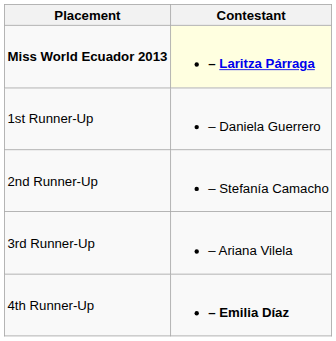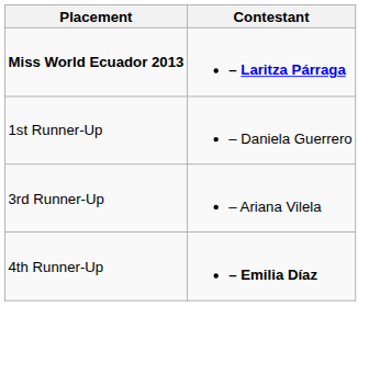Miss World Ecuador 2013 | Contestant: lightyellow background -> no background
- row: 2nd Runner-Up | – Stefanía Camacho
